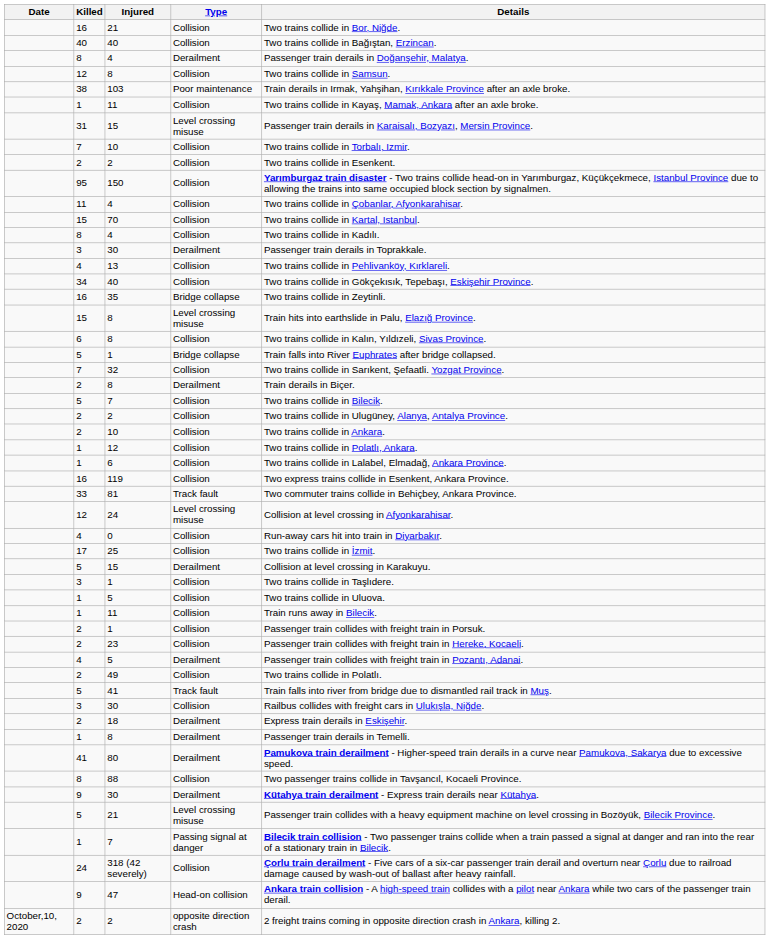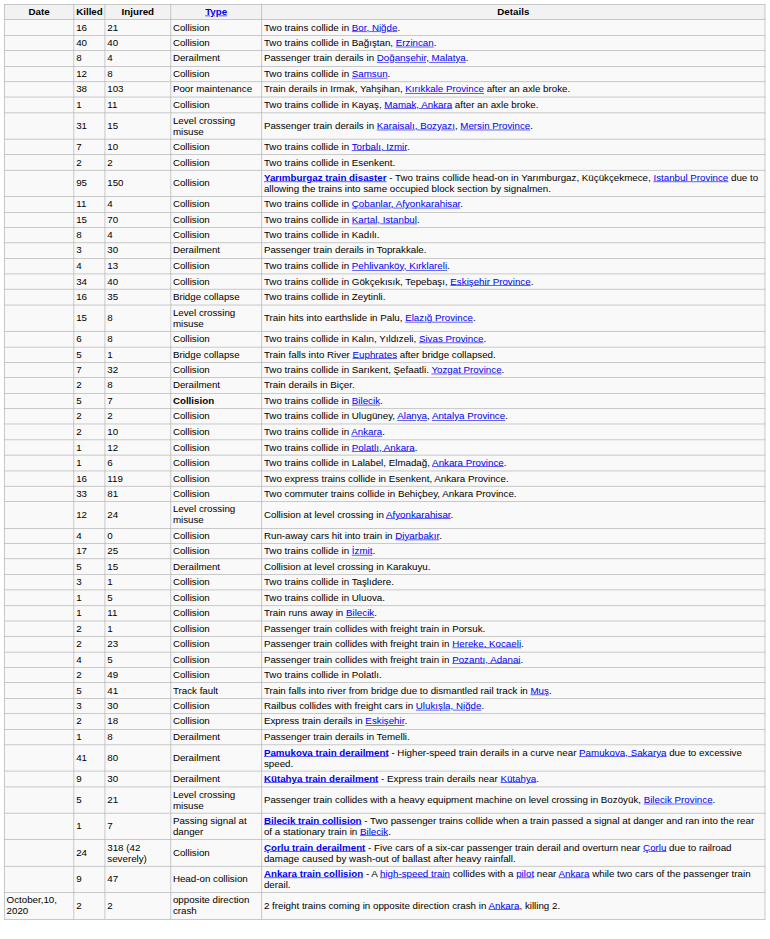5 / 7 | Type: normal -> bold
81 | Type: Track fault -> Collision
4 / 5 | Type: Derailment -> Collision
18 | Type: Derailment -> Collision
- row: 8 | 88 | Collision | Two passenger trains collide in Tavşancıl, Kocaeli Province.
